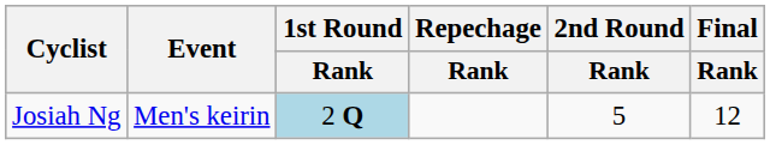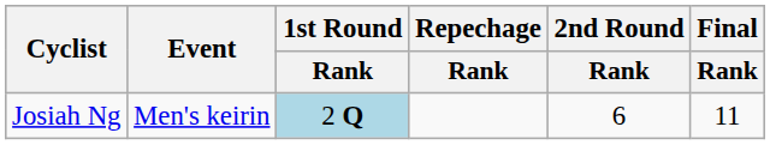Josiah Ng | 2nd Round / Rank: 5 -> 6
Josiah Ng | Final / Rank: 12 -> 11
